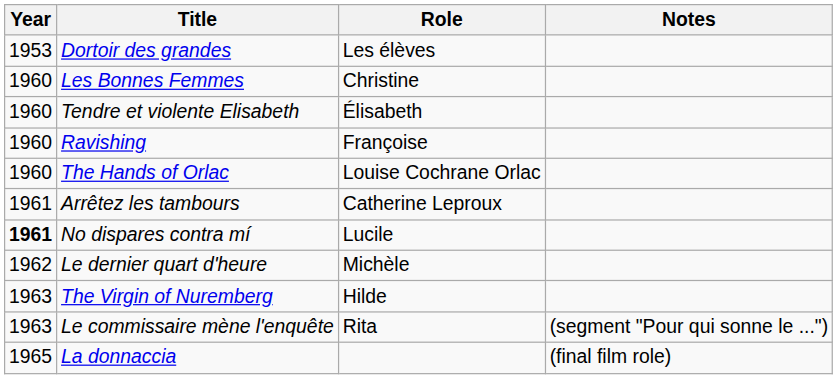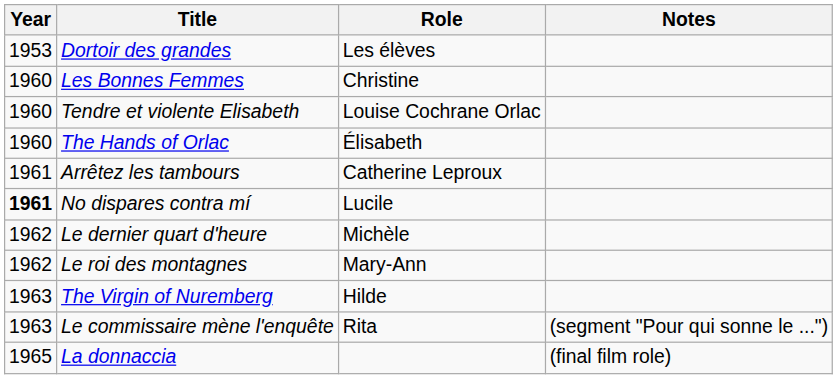Tendre et violente Elisabeth | Role: Élisabeth -> Louise Cochrane Orlac
- row: 1960 | Ravishing | Françoise
The Hands of Orlac | Role: Louise Cochrane Orlac -> Élisabeth
+ row: 1962 | Le roi des montagnes | Mary-Ann
